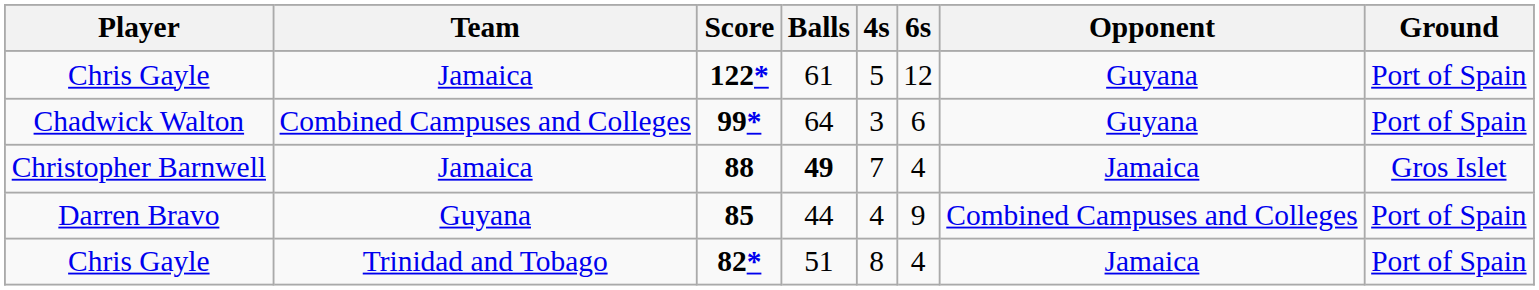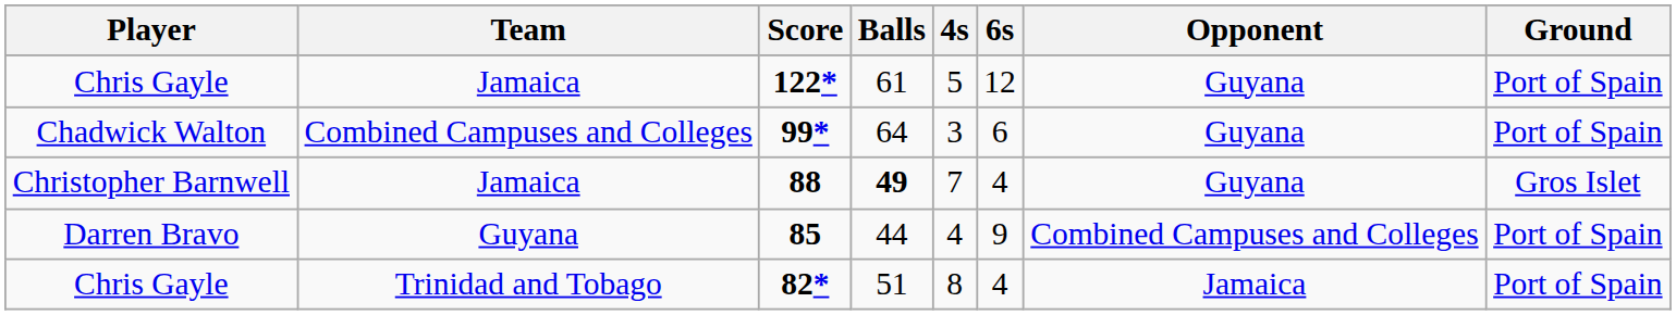88 | Opponent: Jamaica -> Guyana
